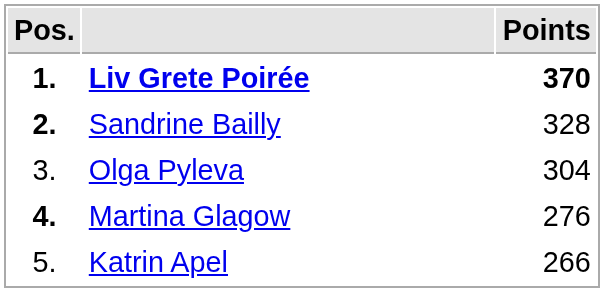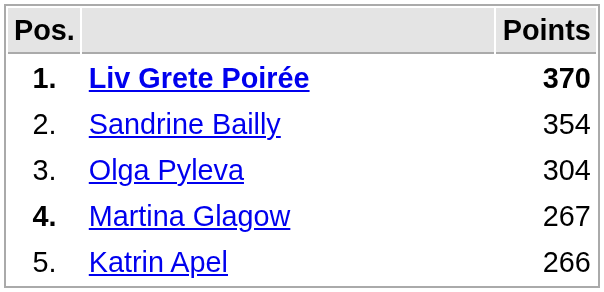Sandrine Bailly | Pos.: bold -> normal
Sandrine Bailly | Points: 328 -> 354
Martina Glagow | Points: 276 -> 267
